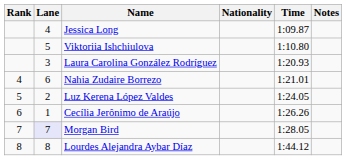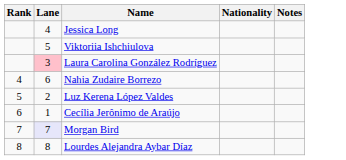- column: Time | 1:09.87 | 1:10.80 | 1:20.93 | 1:21.01 | 1:24.05 | 1:26.26 | 1:28.05 | 1:44.12
Laura Carolina González Rodríguez | Lane: no background -> pink background
